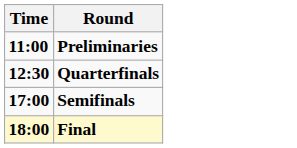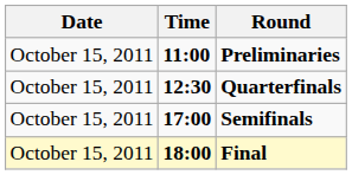+ column: Date | October 15, 2011 | October 15, 2011 | October 15, 2011 | October 15, 2011
